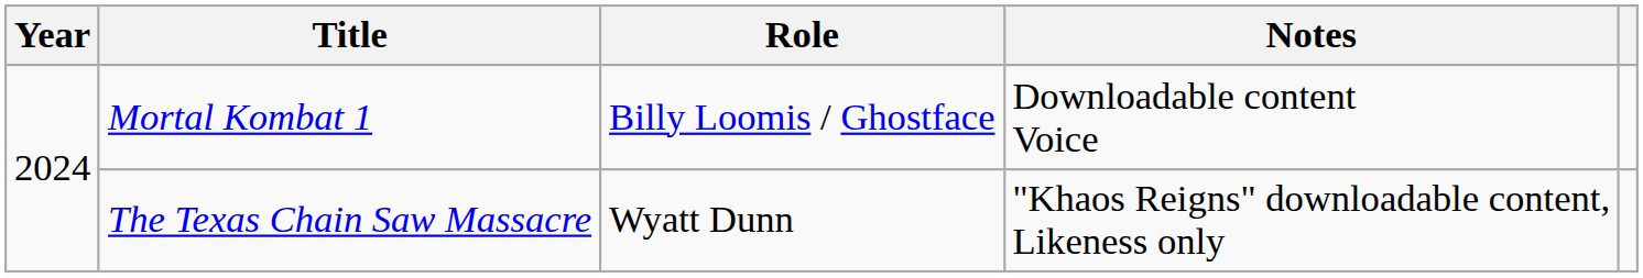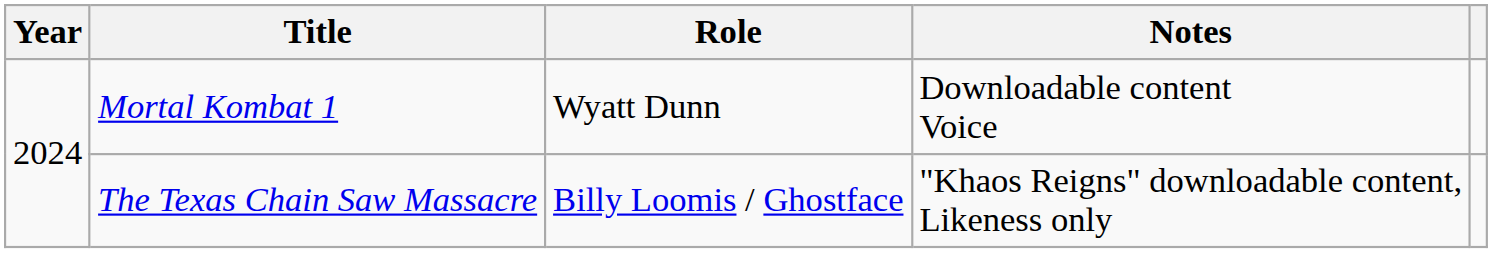Mortal Kombat 1 | Role: Billy Loomis / Ghostface -> Wyatt Dunn
The Texas Chain Saw Massacre | Role: Wyatt Dunn -> Billy Loomis / Ghostface
